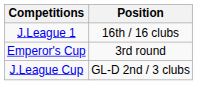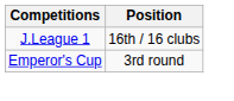- row: J.League Cup | GL-D 2nd / 3 clubs
